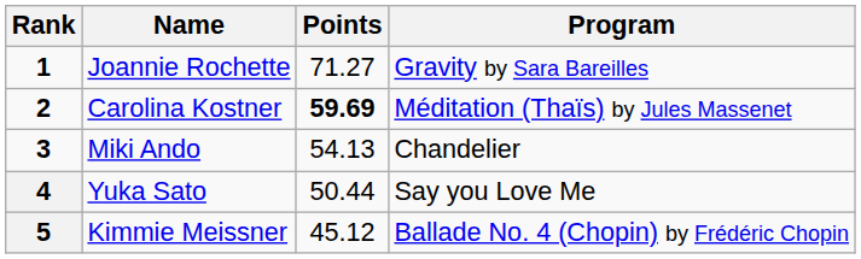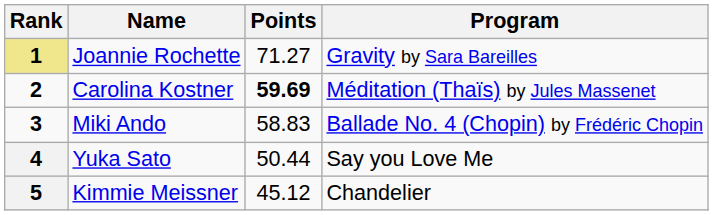Joannie Rochette | Rank: no background -> khaki background
Miki Ando | Points: 54.13 -> 58.83
Miki Ando | Program: Chandelier -> Ballade No. 4 (Chopin) by Frédéric Chopin
Kimmie Meissner | Program: Ballade No. 4 (Chopin) by Frédéric Chopin -> Chandelier
